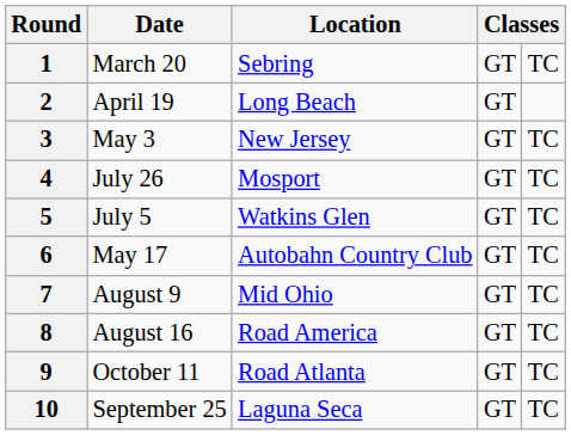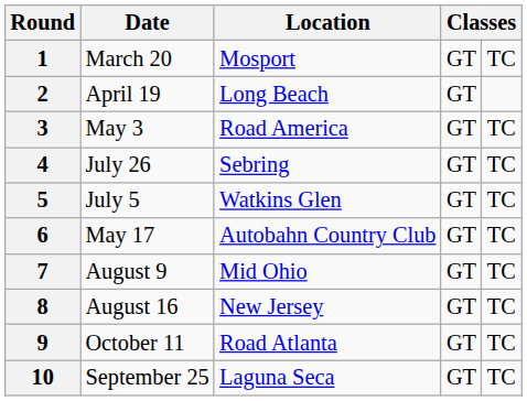1 | Location: Sebring -> Mosport
3 | Location: New Jersey -> Road America
4 | Location: Mosport -> Sebring
8 | Location: Road America -> New Jersey
